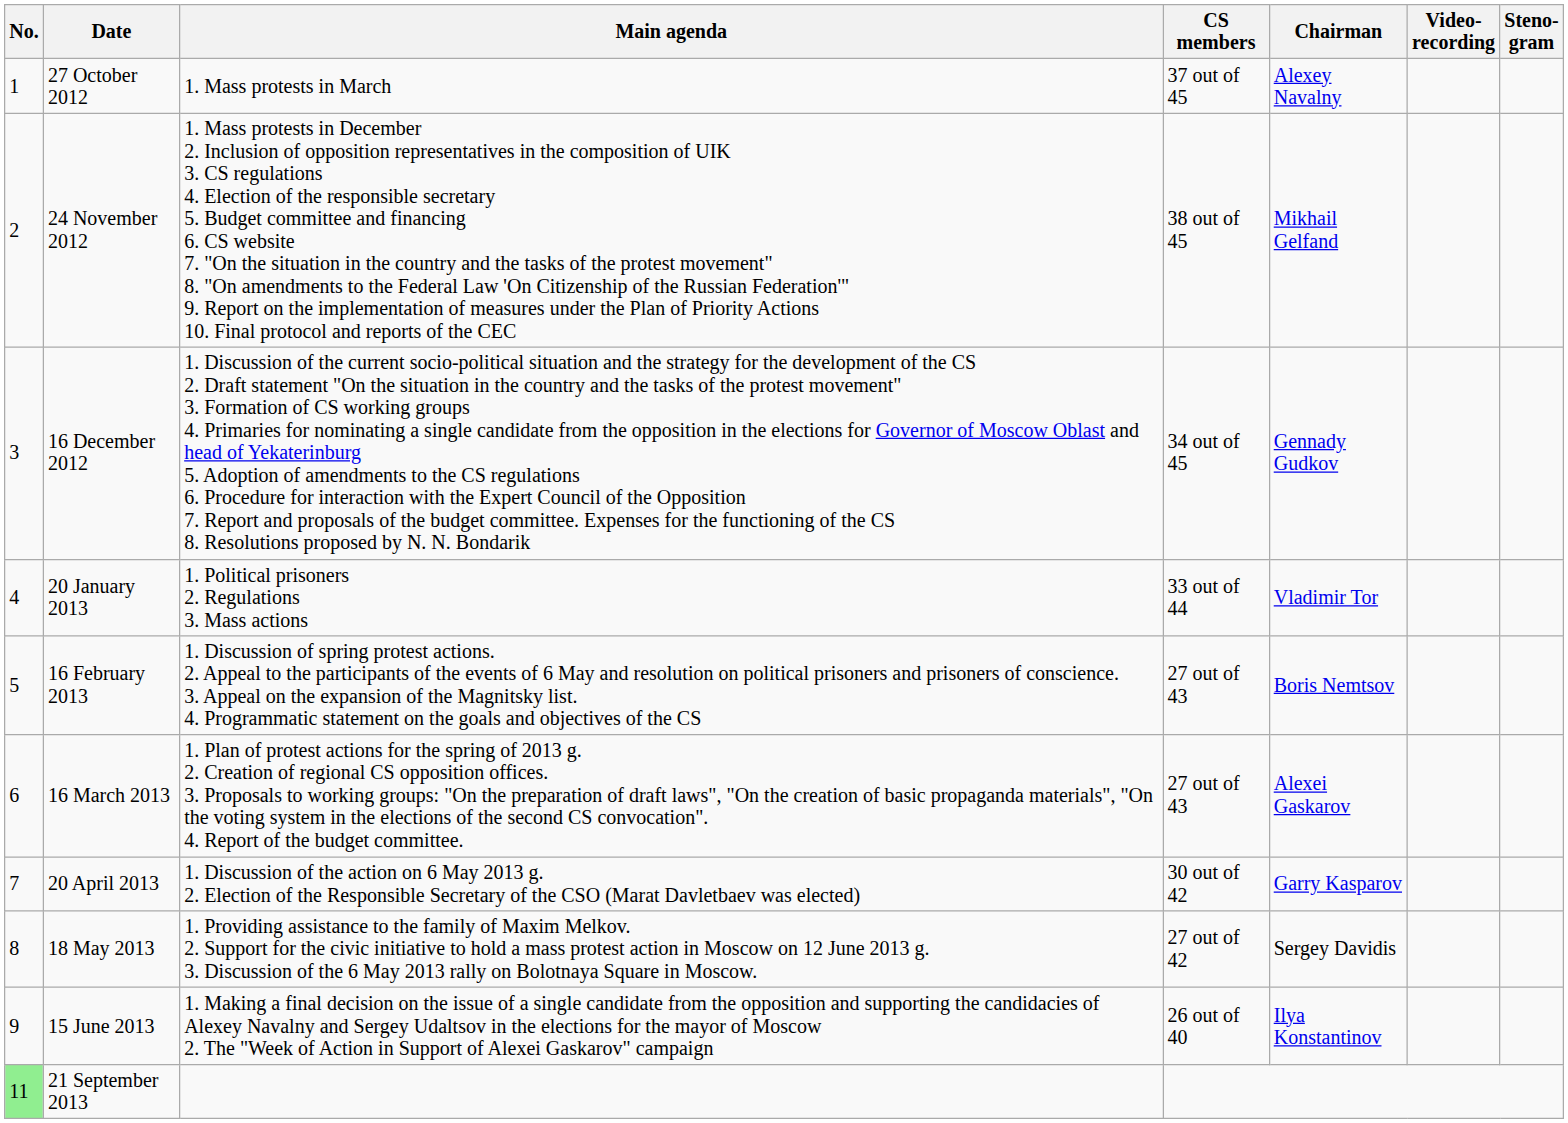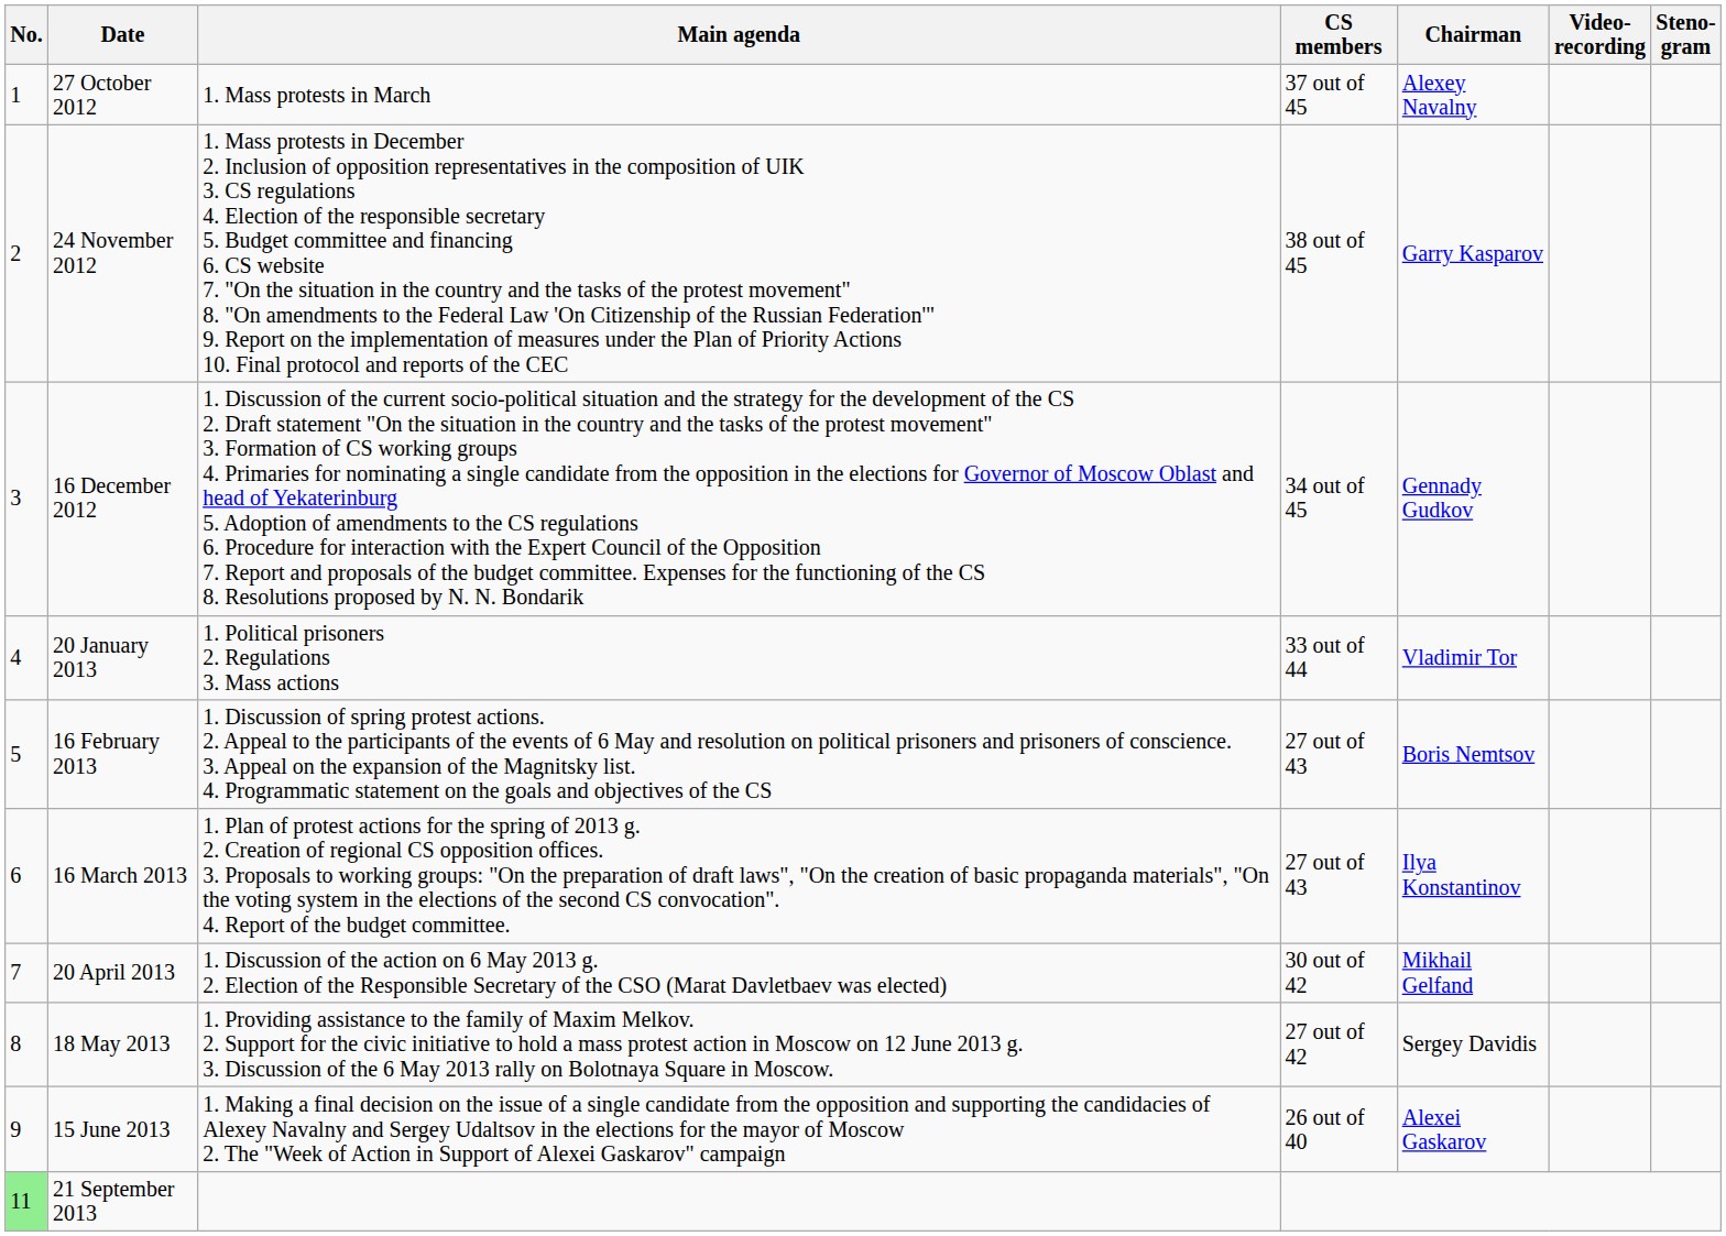24 November 2012 | Chairman: Mikhail Gelfand -> Garry Kasparov
16 March 2013 | Chairman: Alexei Gaskarov -> Ilya Konstantinov
20 April 2013 | Chairman: Garry Kasparov -> Mikhail Gelfand
15 June 2013 | Chairman: Ilya Konstantinov -> Alexei Gaskarov
